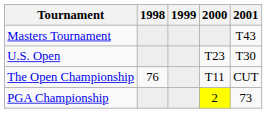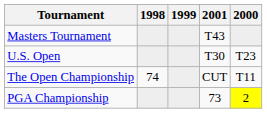columns swapped: 2000 <-> 2001
The Open Championship | 1998: 76 -> 74
